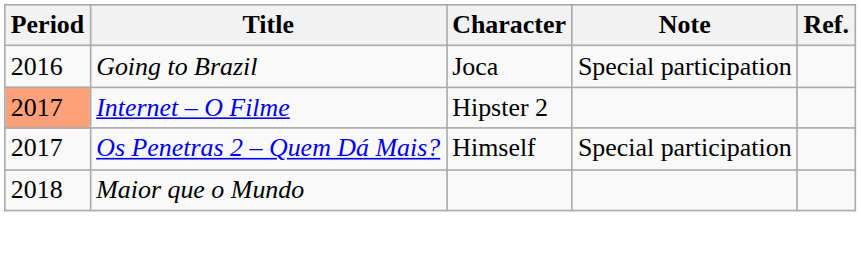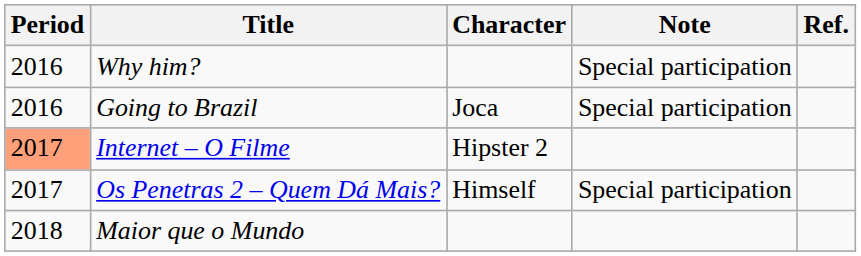+ row: 2016 | Why him? | Special participation
